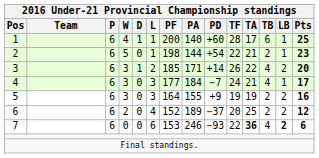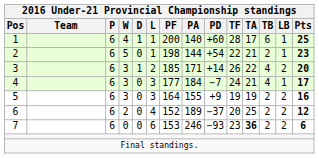7 | TF: 22 -> 23
7 | TB: 4 -> 2
7 | LB: bold -> normal
